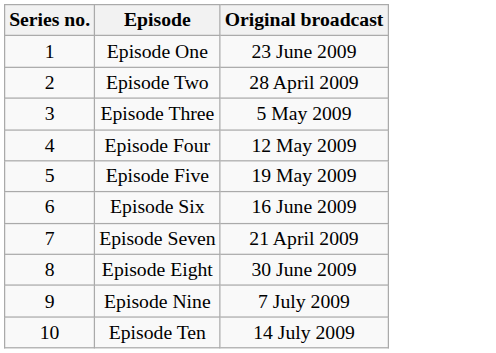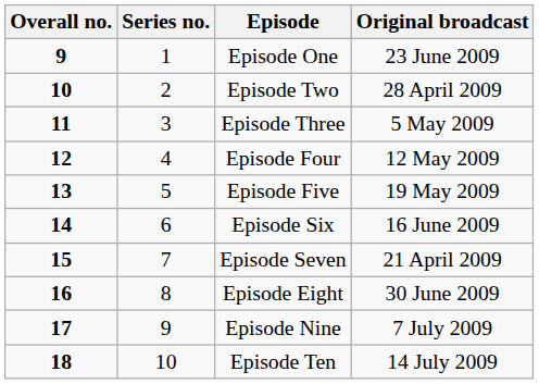+ column: Overall no. | 9 | 10 | 11 | 12 | 13 | 14 | 15 | 16 | 17 | 18
